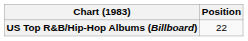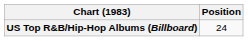US Top R&B/Hip-Hop Albums (Billboard) | Position: 22 -> 24
